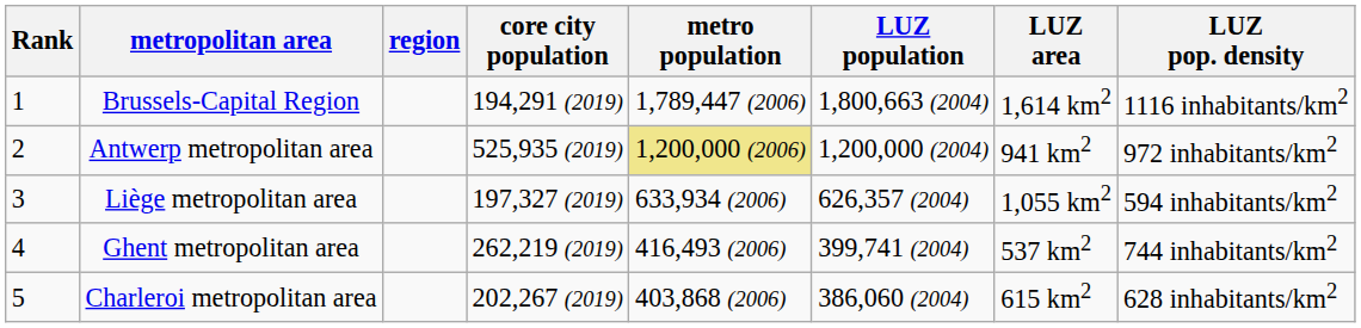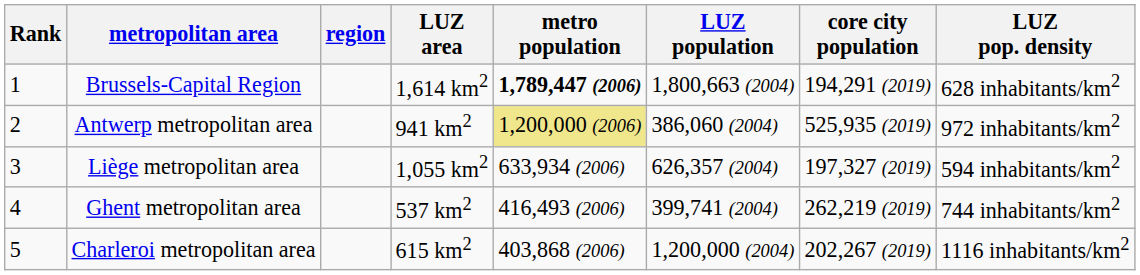columns swapped: core city population <-> LUZ area
Brussels-Capital Region | metro population: normal -> bold
Brussels-Capital Region | LUZ pop. density: 1116 inhabitants/km2 -> 628 inhabitants/km2
Antwerp metropolitan area | LUZ population: 1,200,000 (2004) -> 386,060 (2004)
Charleroi metropolitan area | LUZ population: 386,060 (2004) -> 1,200,000 (2004)
Charleroi metropolitan area | LUZ pop. density: 628 inhabitants/km2 -> 1116 inhabitants/km2
